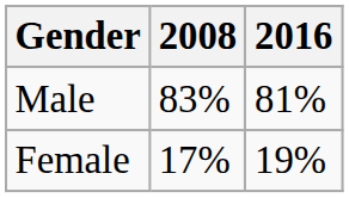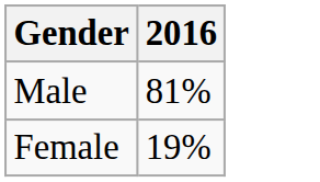- column: 2008 | 83% | 17%
